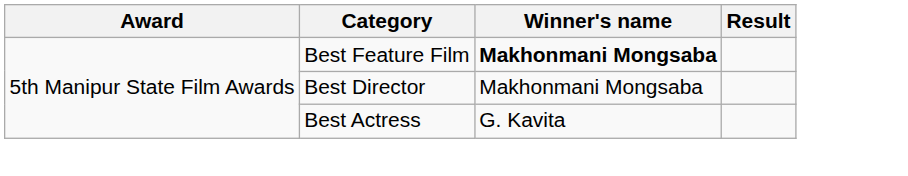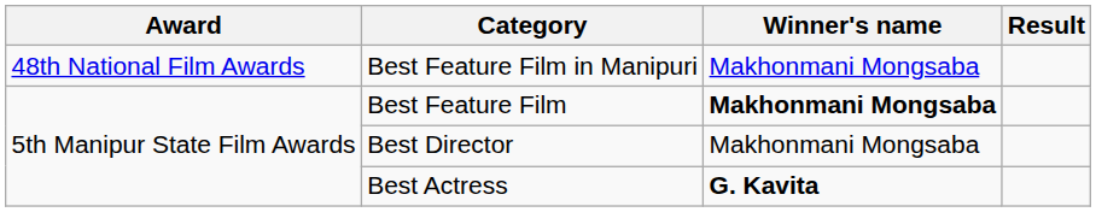+ row: 48th National Film Awards | Best Feature Film in Manipuri | Makhonmani Mongsaba
Best Actress | Winner's name: normal -> bold
